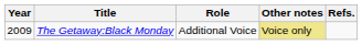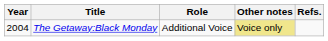The Getaway:Black Monday | Year: 2009 -> 2004
